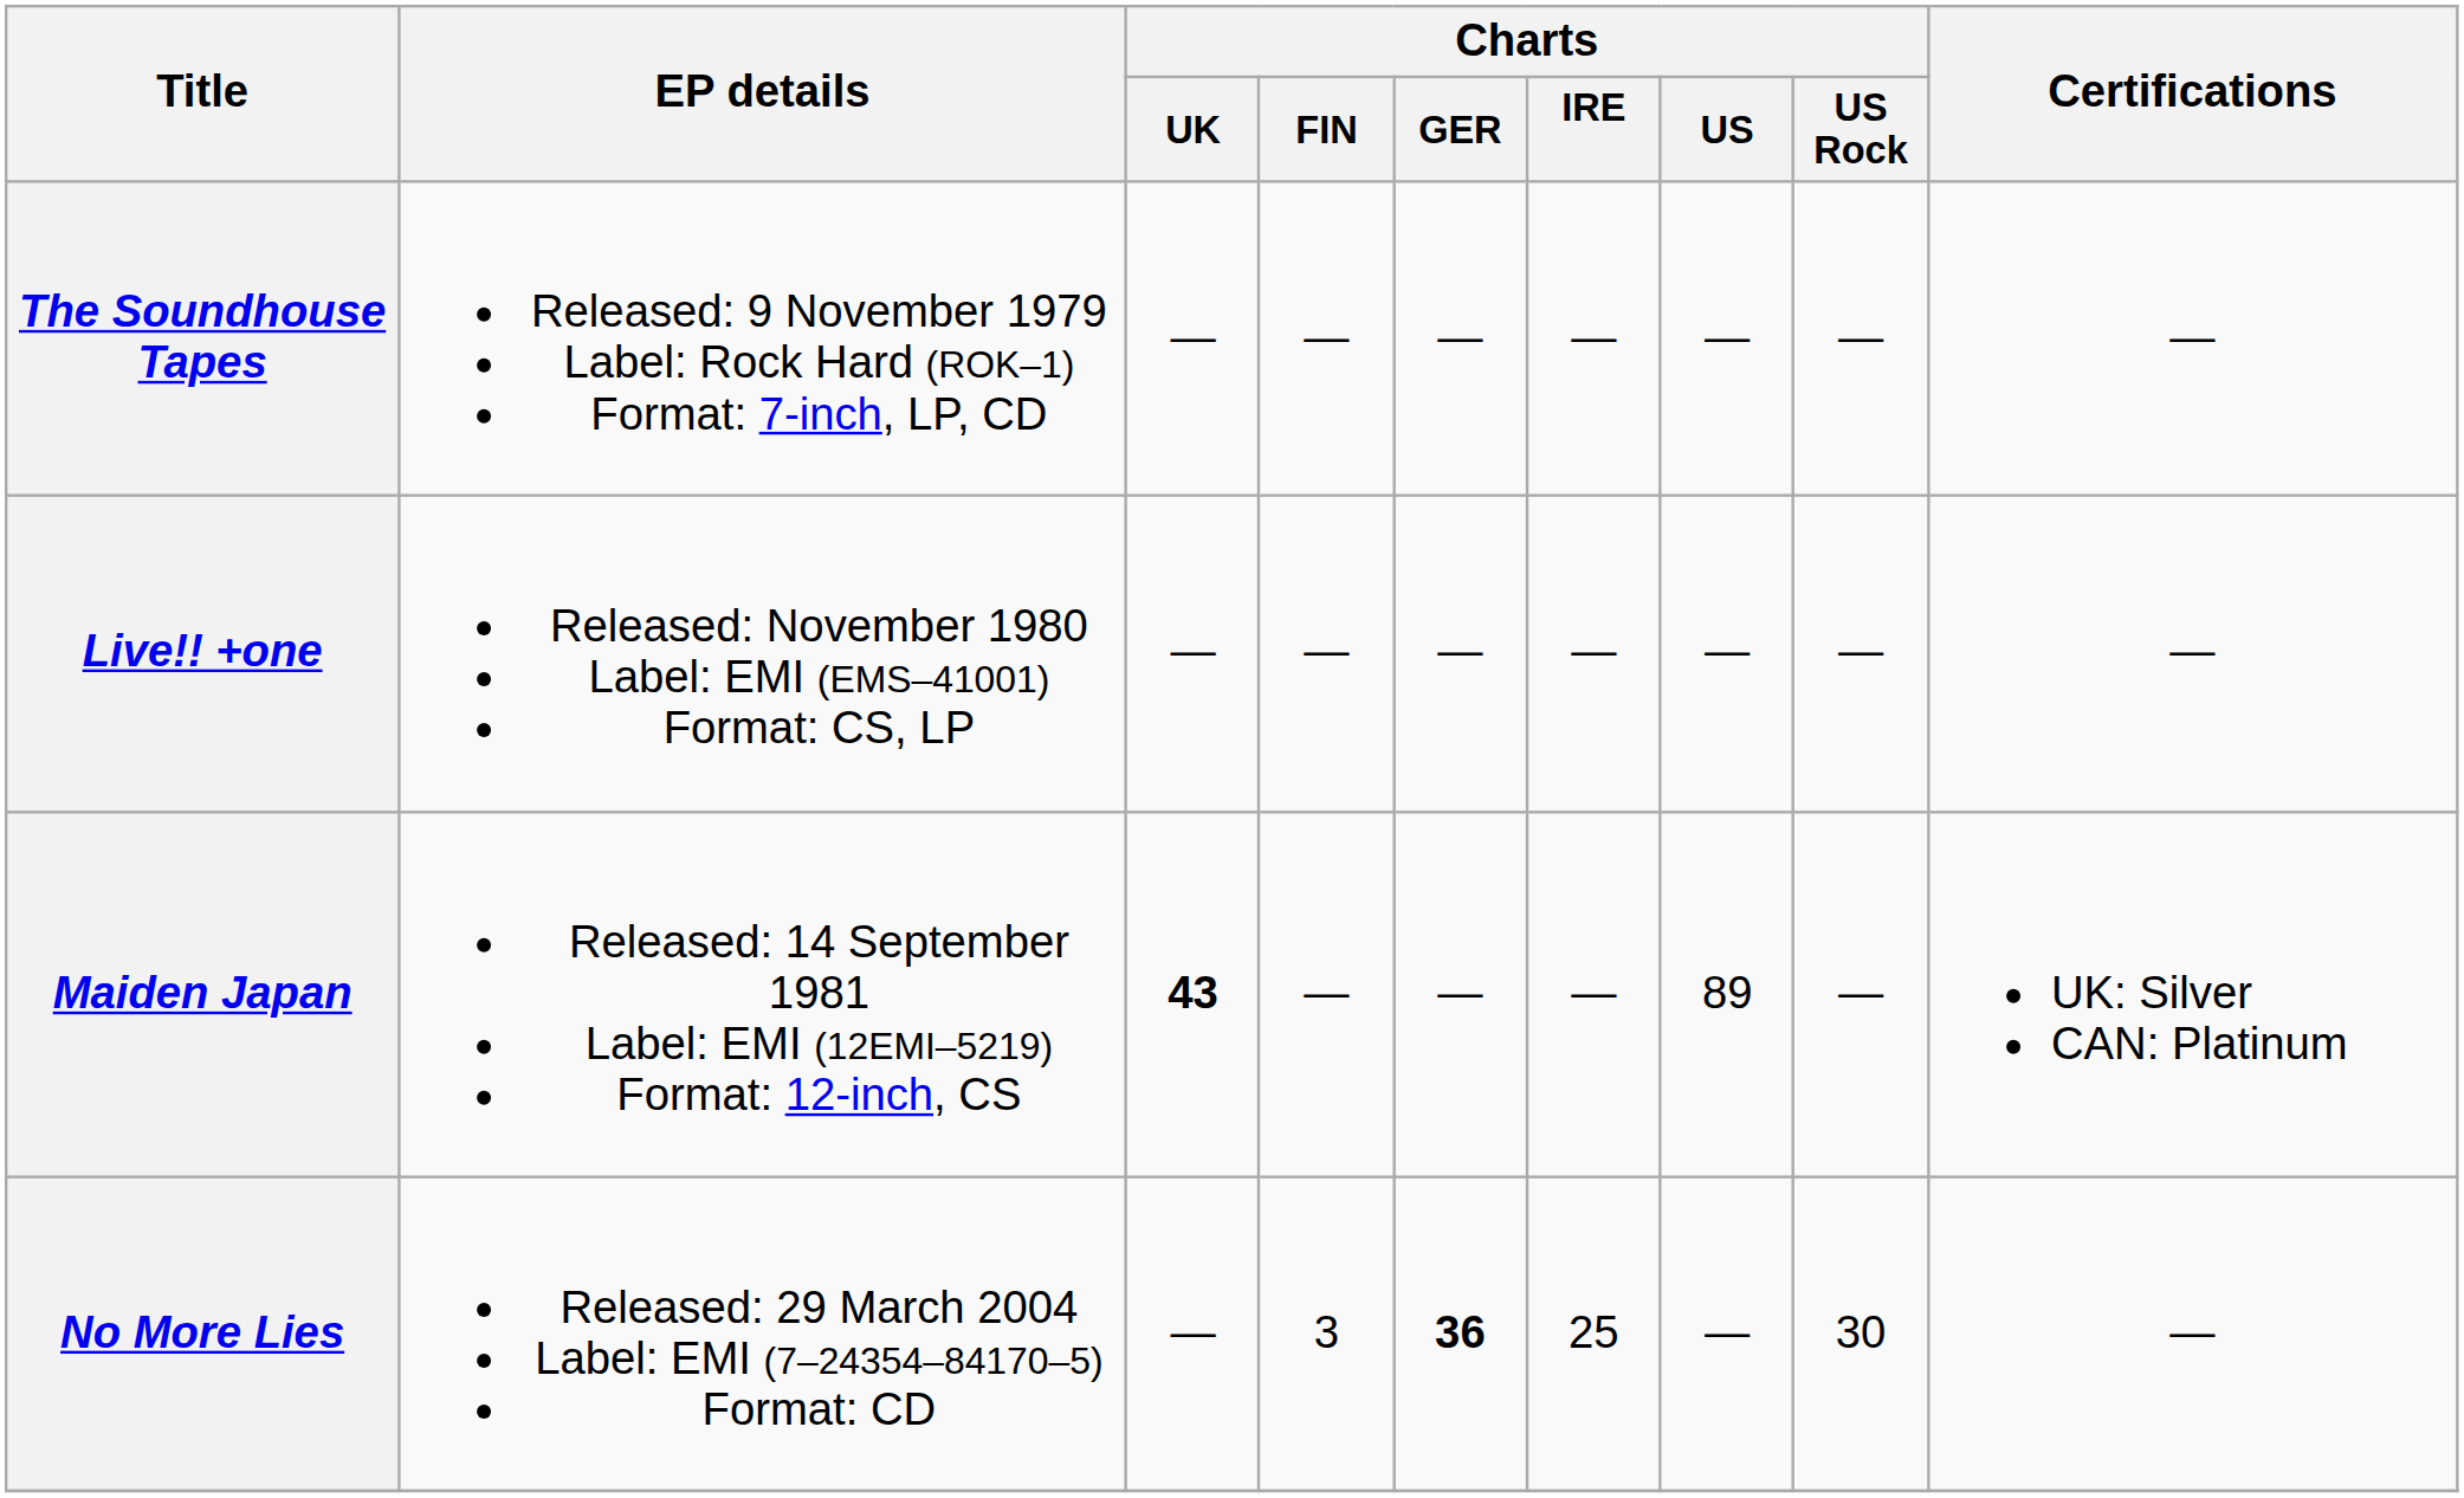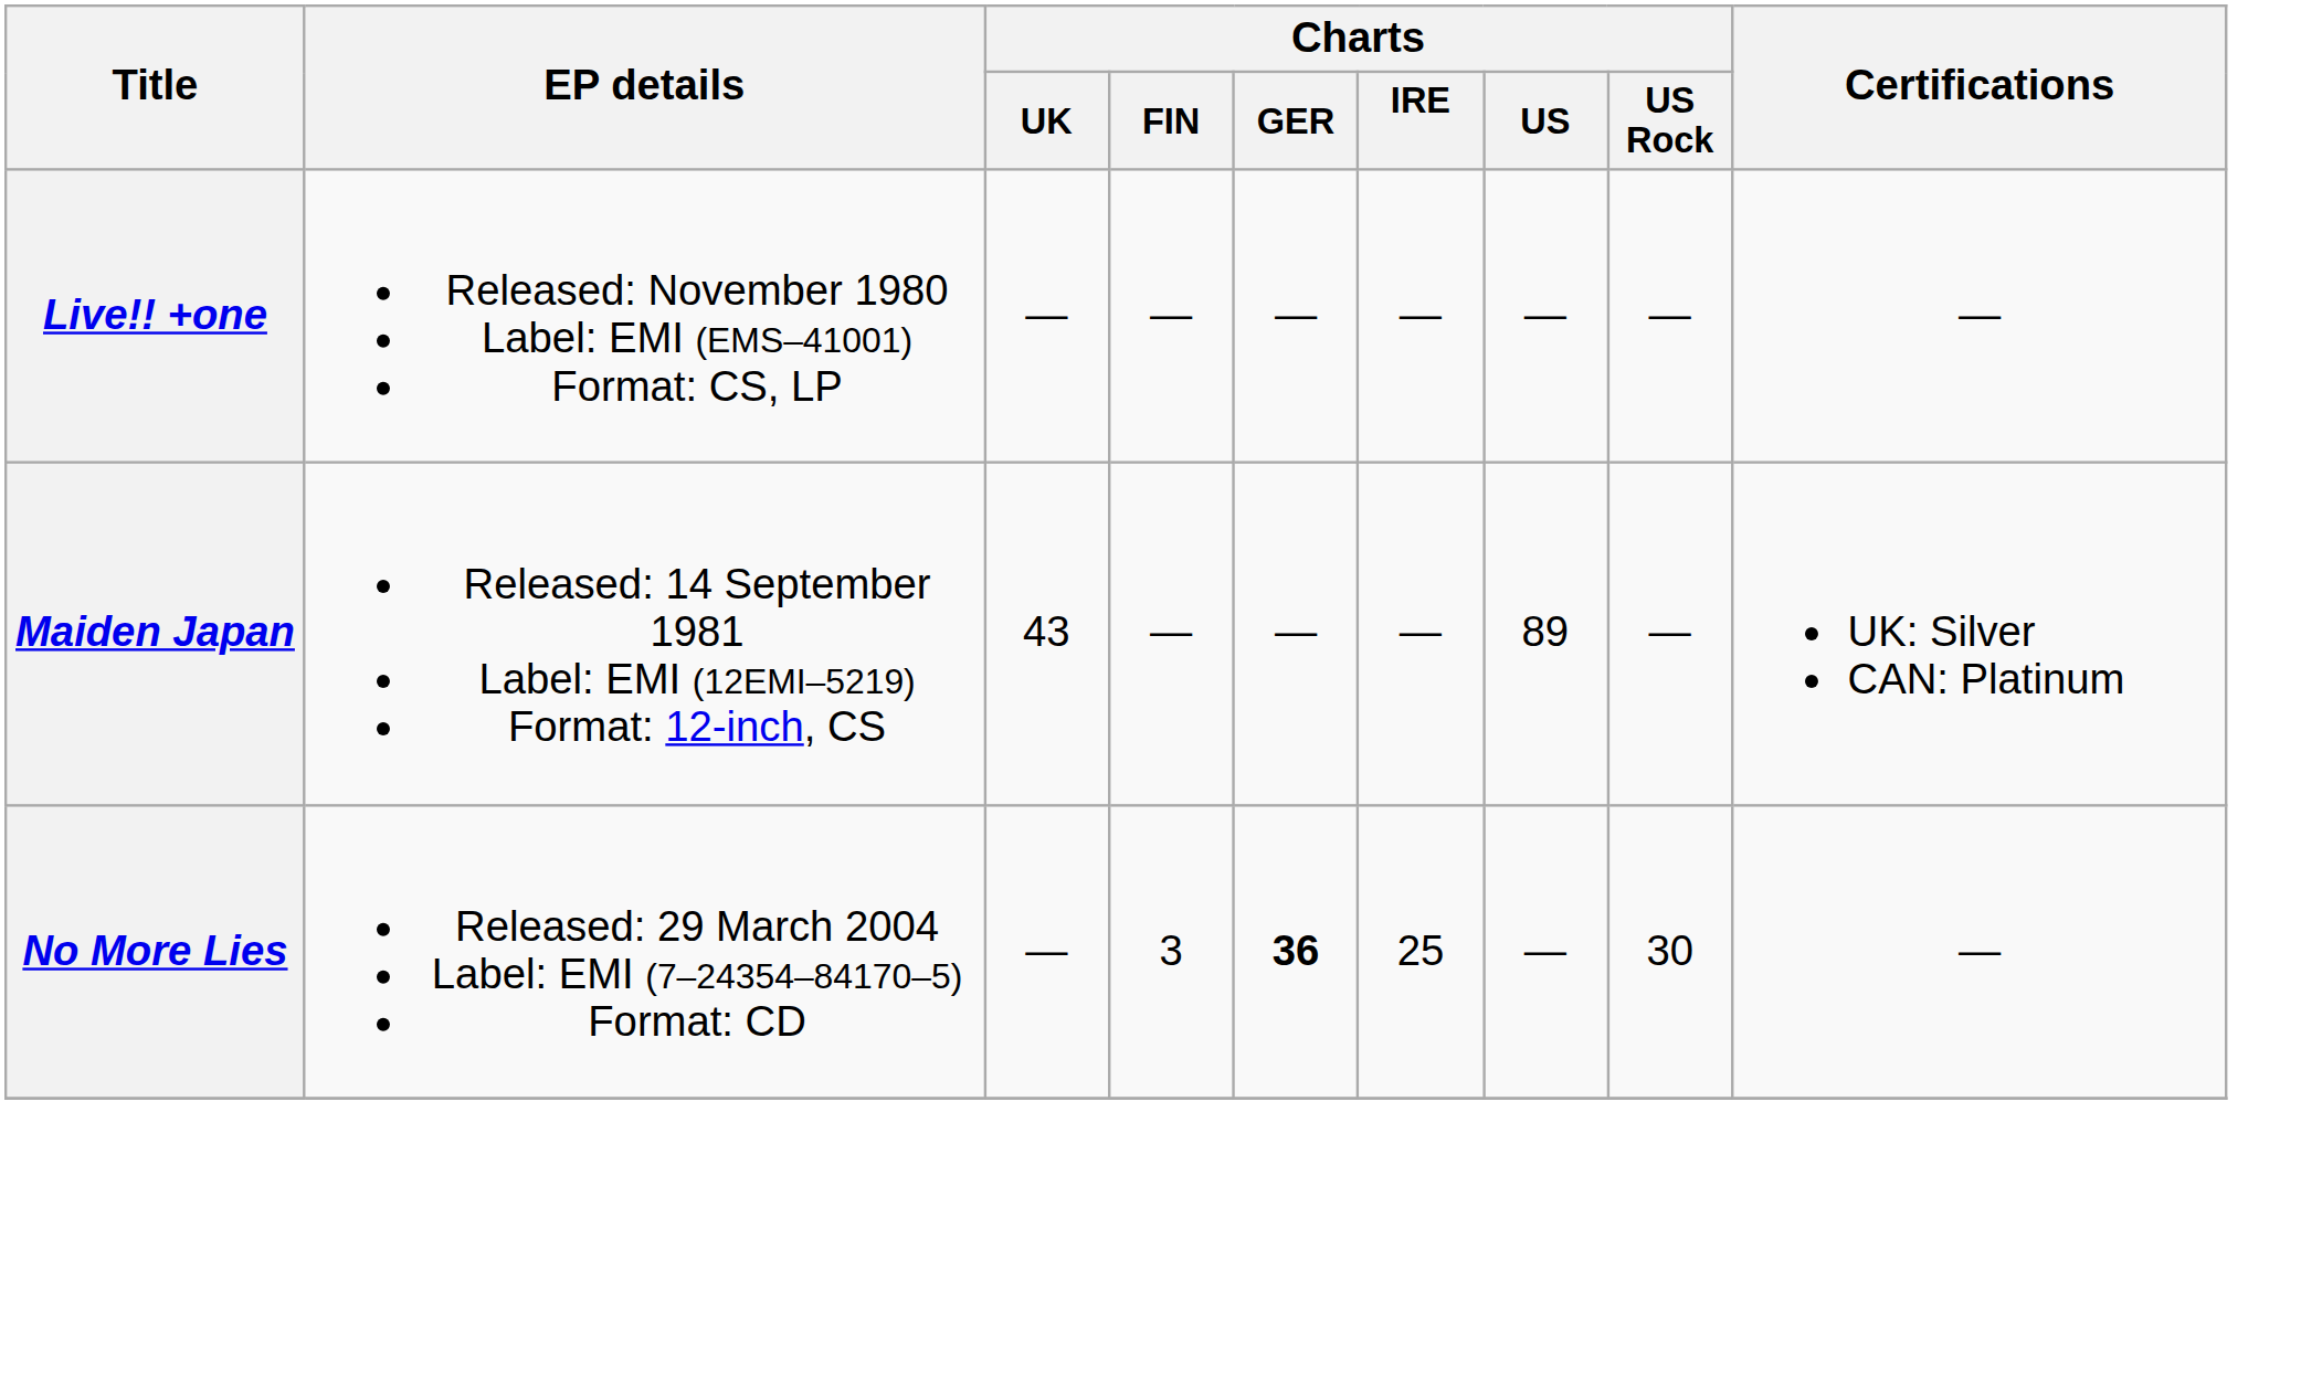- row: The Soundhouse Tapes | Released: 9 November 1979 Label: Rock Hard (ROK–1) Format: 7-inch, LP, CD | — | — | — | — | — | — | —
Maiden Japan | Charts / UK: bold -> normal
